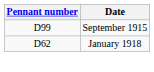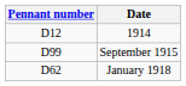+ row: D12 | 1914
